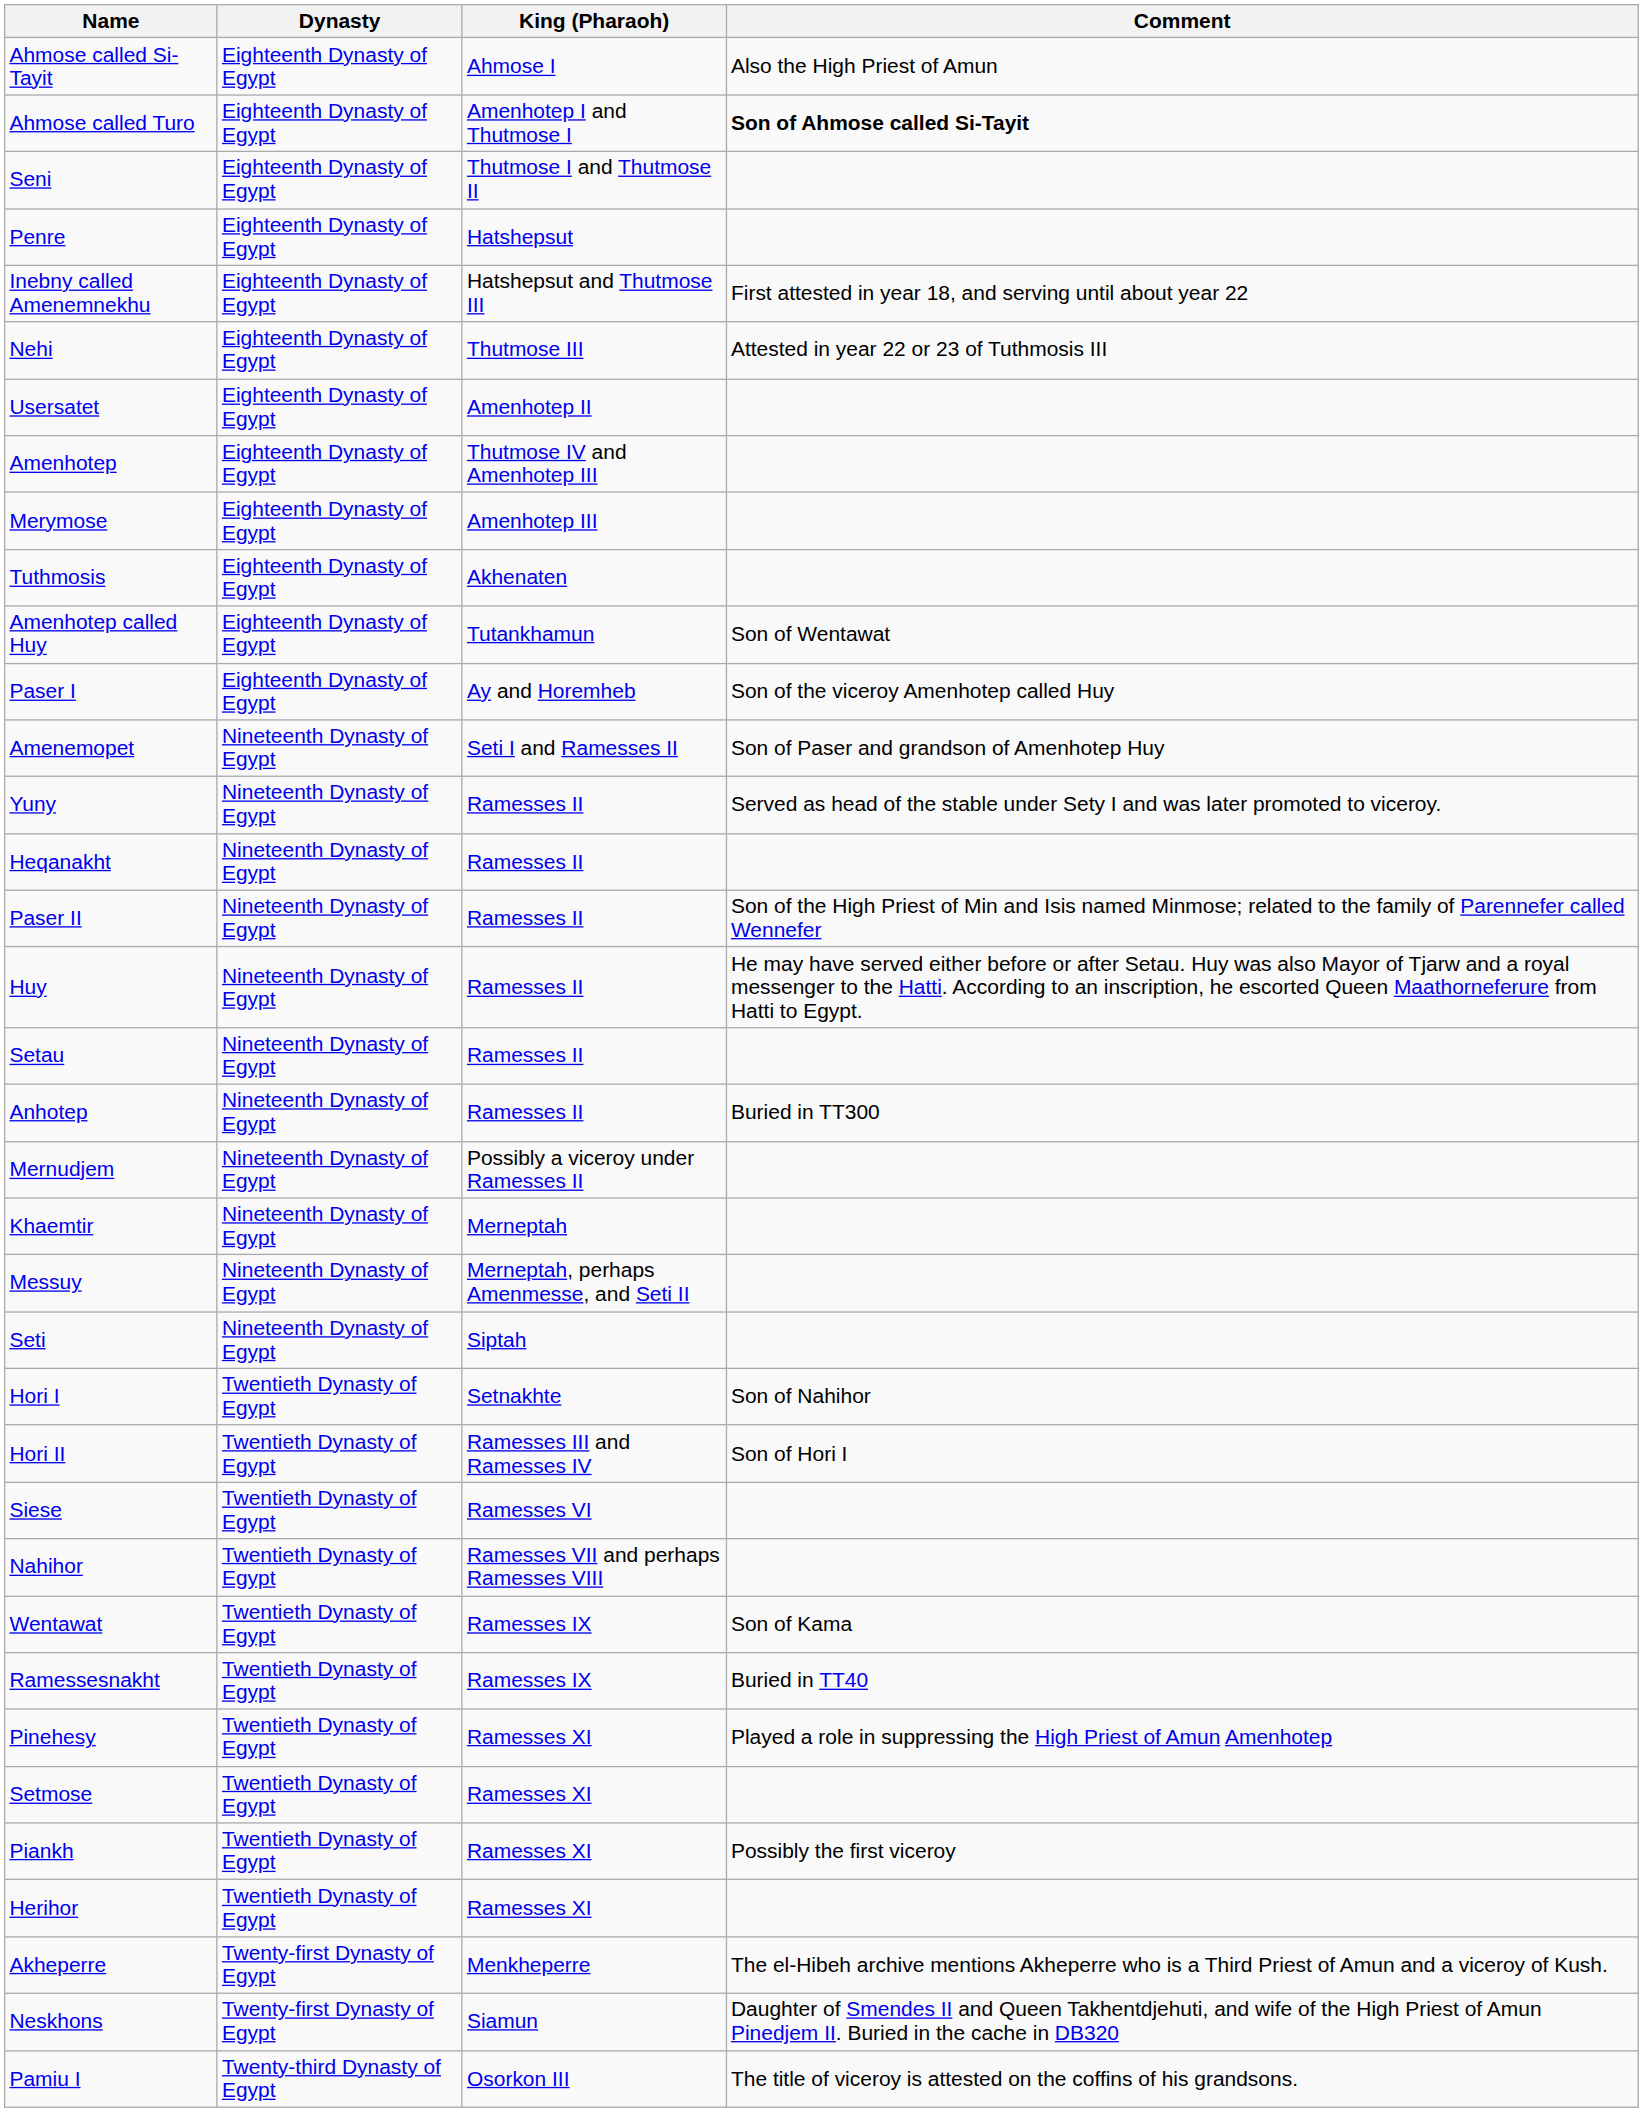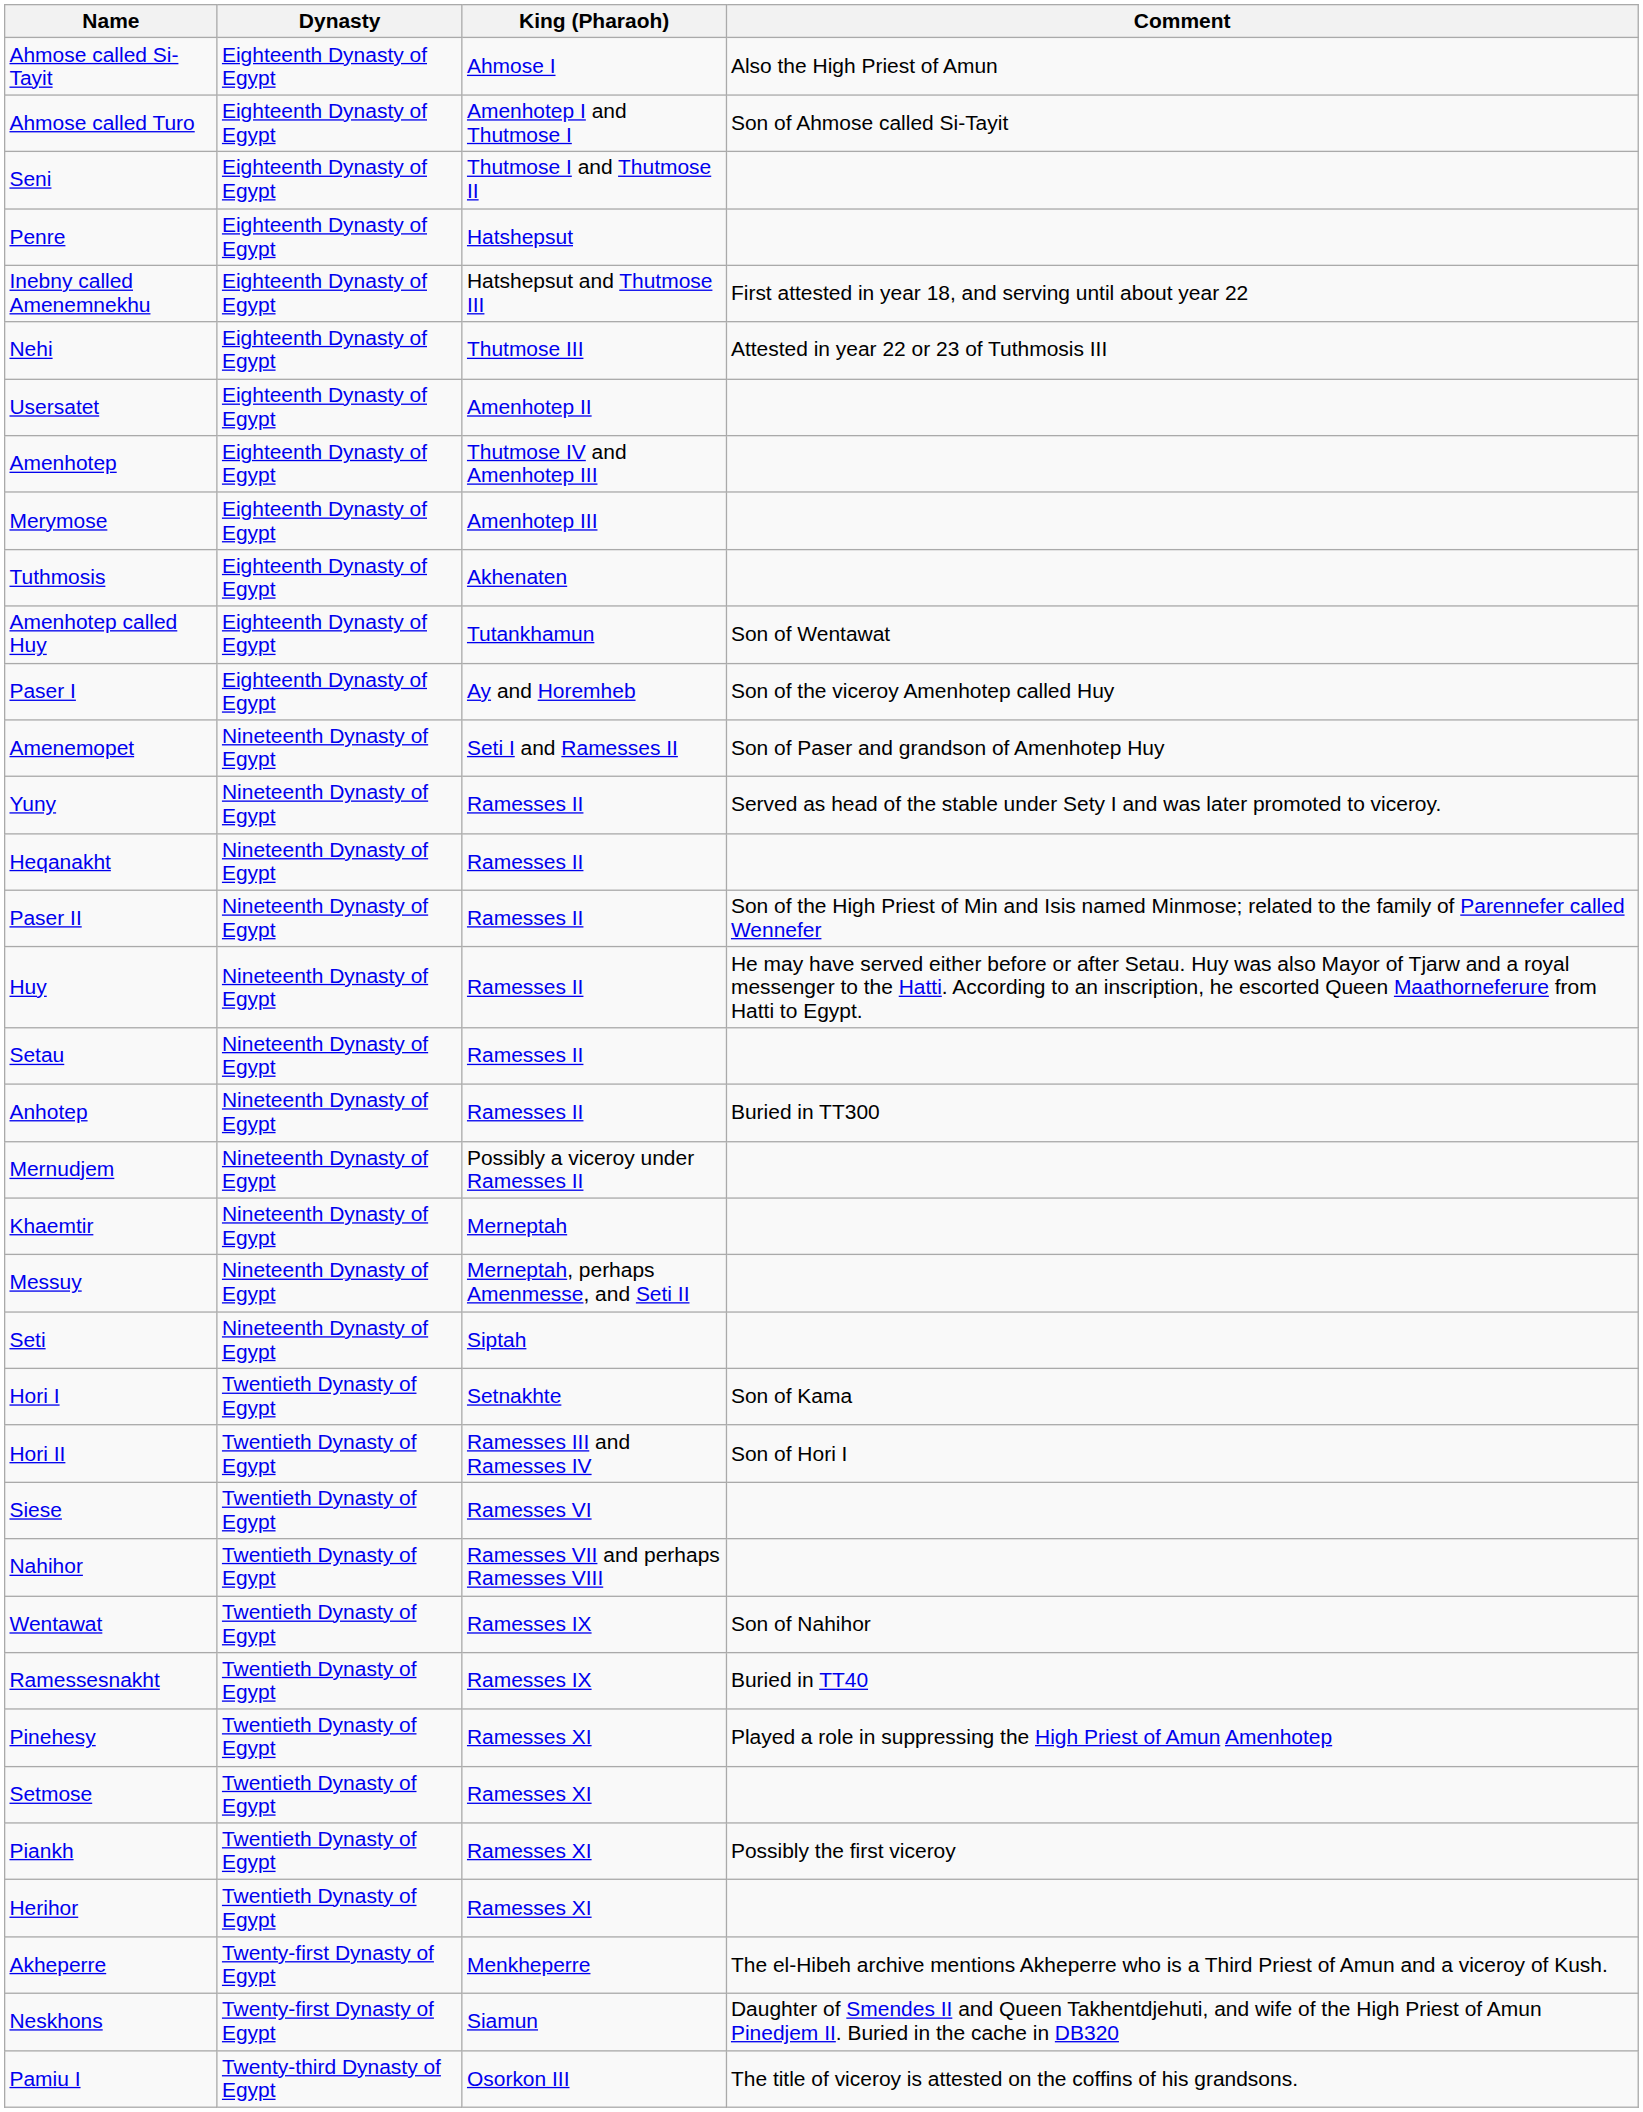Ahmose called Turo | Comment: bold -> normal
Hori I | Comment: Son of Nahihor -> Son of Kama
Wentawat | Comment: Son of Kama -> Son of Nahihor
